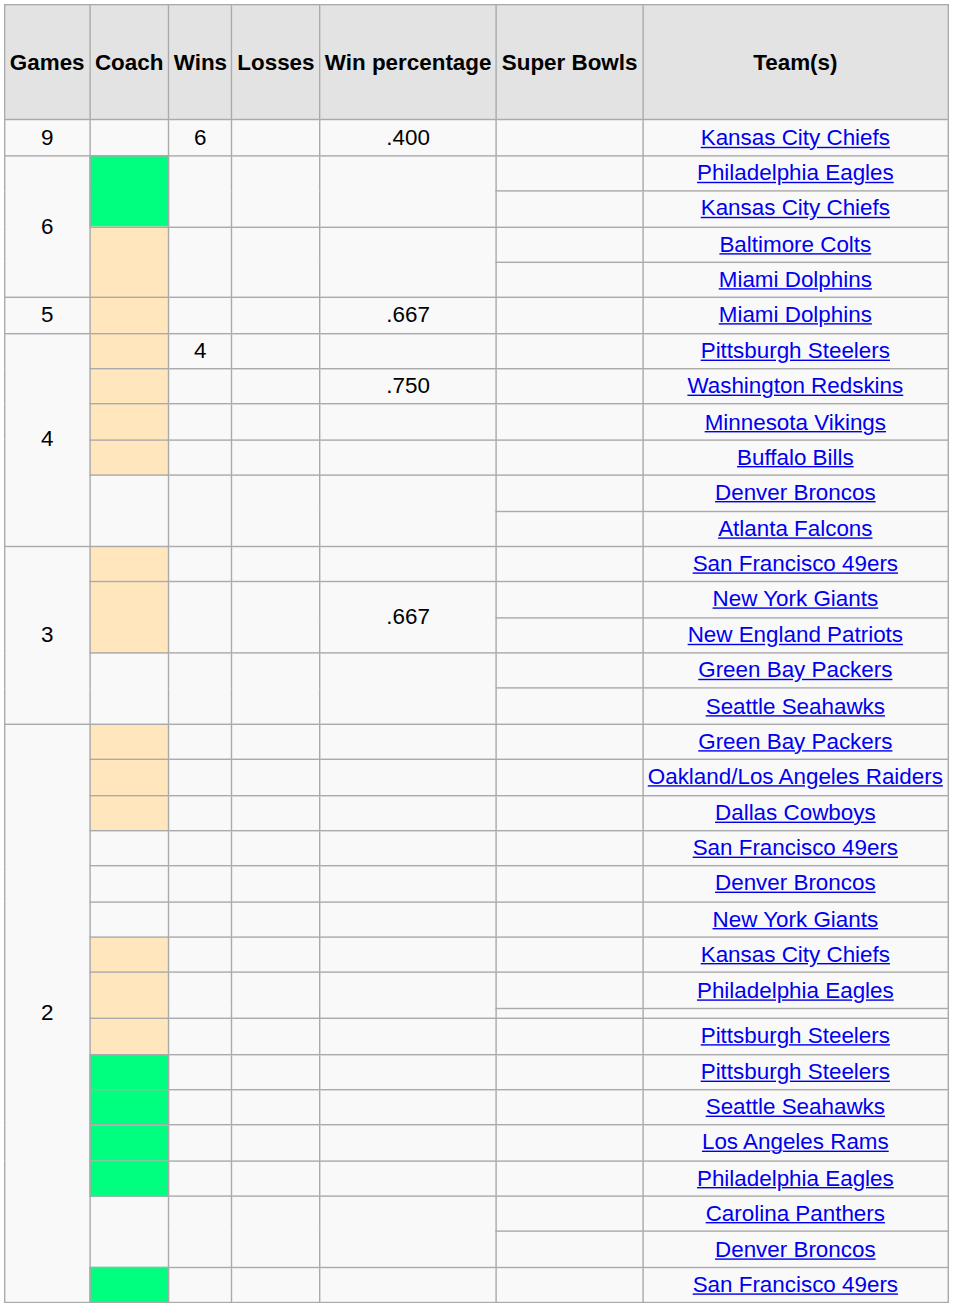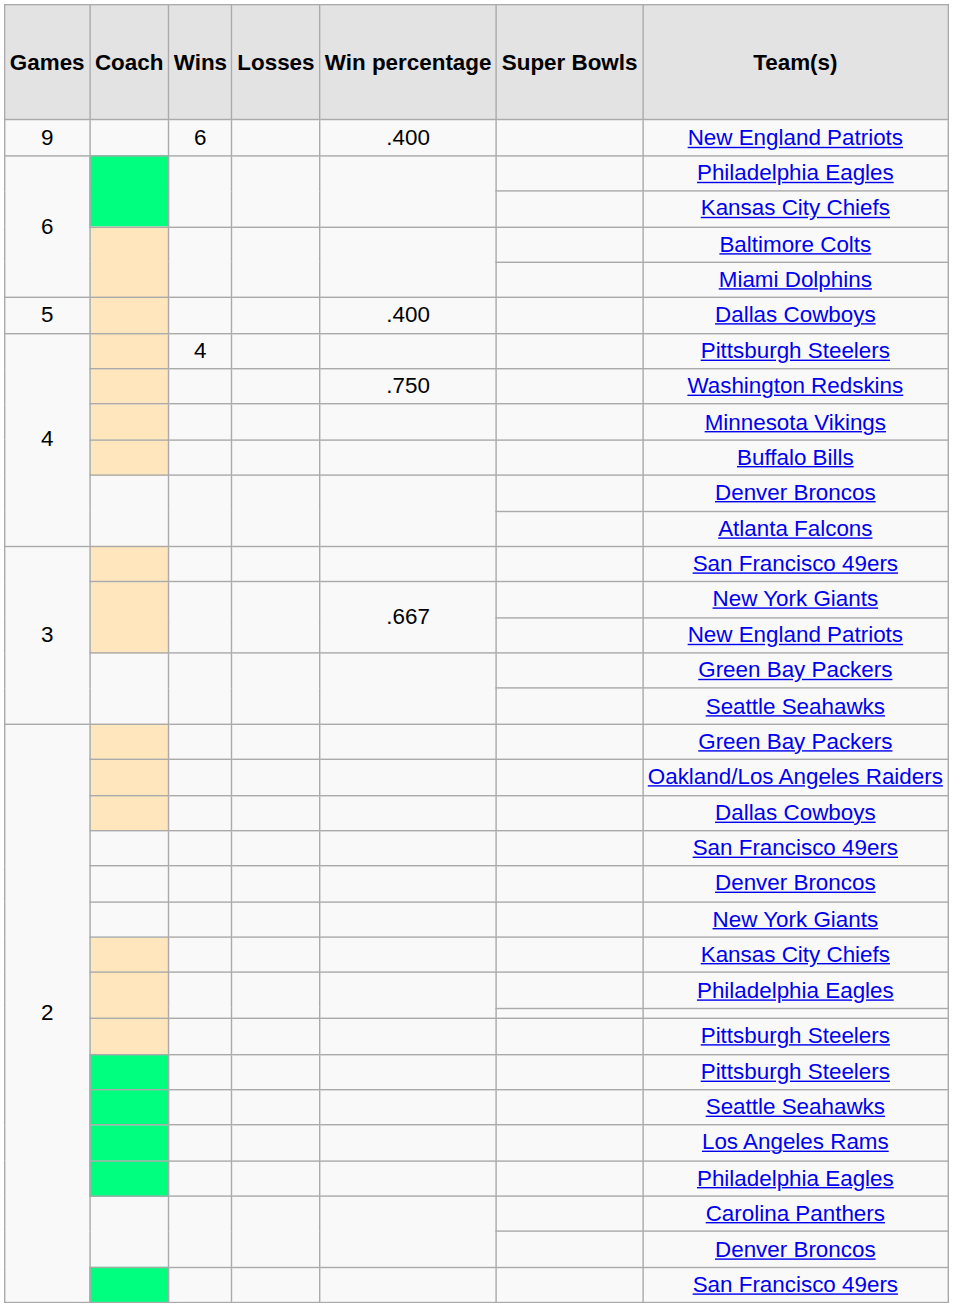9 | Team(s): Kansas City Chiefs -> New England Patriots
5 | Win percentage: .667 -> .400
5 | Team(s): Miami Dolphins -> Dallas Cowboys
